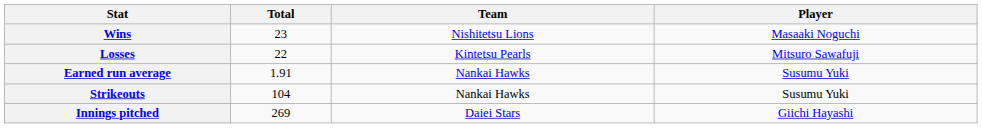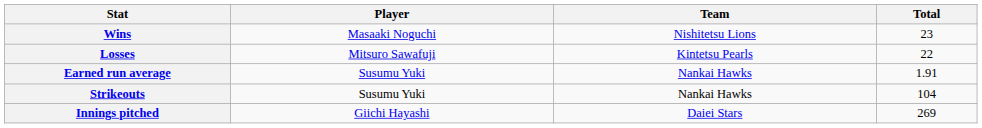columns swapped: Player <-> Total
